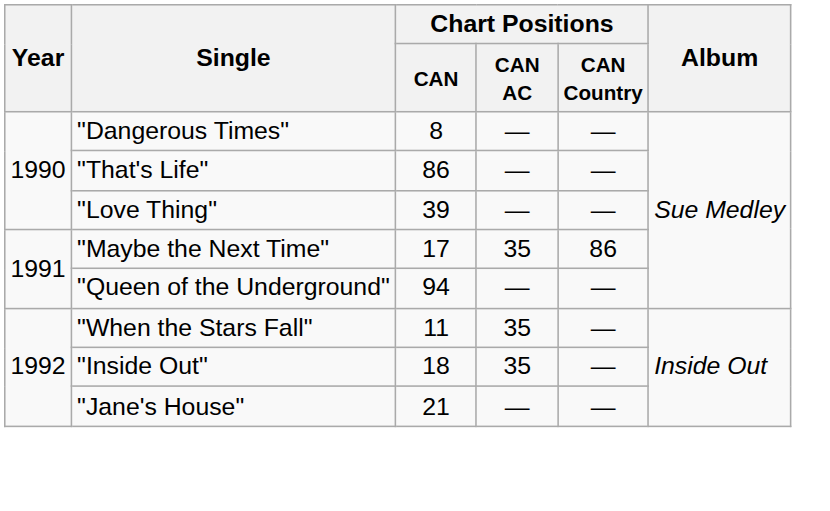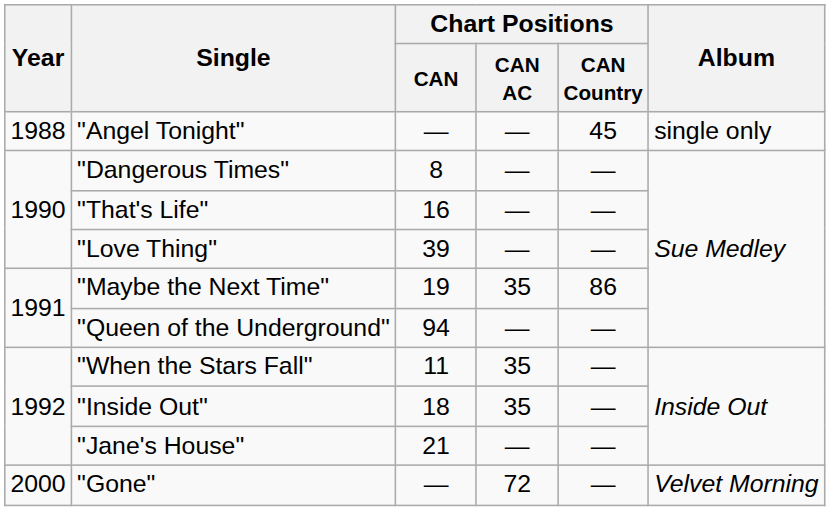+ row: 1988 | "Angel Tonight" | — | — | 45 | single only
"That's Life" | Chart Positions / CAN: 86 -> 16
"Maybe the Next Time" | Chart Positions / CAN: 17 -> 19
+ row: 2000 | "Gone" | — | 72 | — | Velvet Morning
